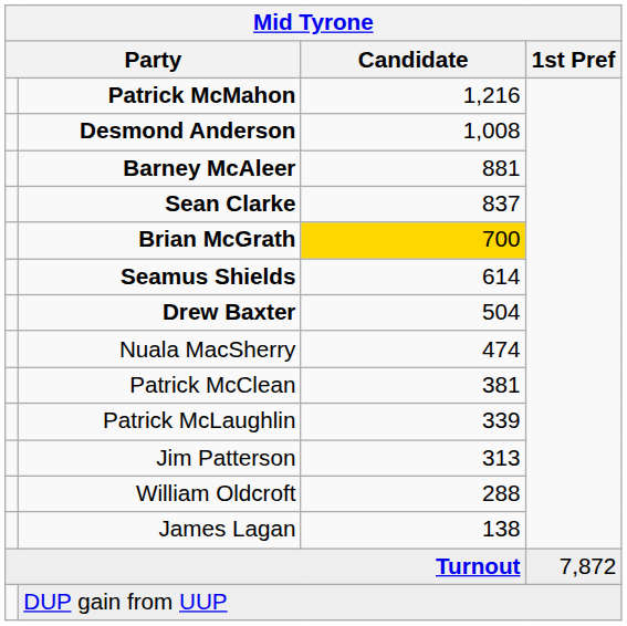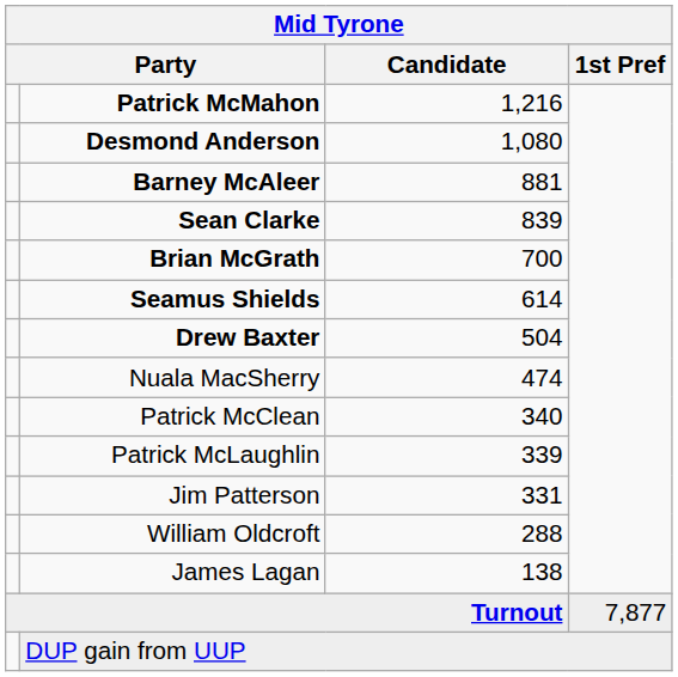Desmond Anderson | Candidate: 1,008 -> 1,080
Sean Clarke | Candidate: 837 -> 839
Brian McGrath | Candidate: gold background -> no background
Patrick McClean | Candidate: 381 -> 340
Jim Patterson | Candidate: 313 -> 331
Turnout | 1st Pref: 7,872 -> 7,877
